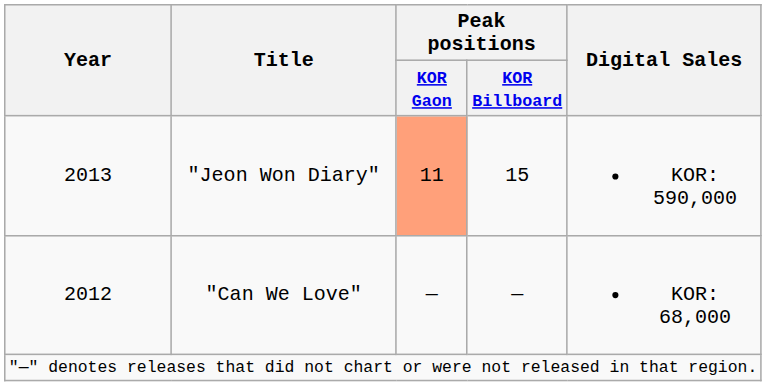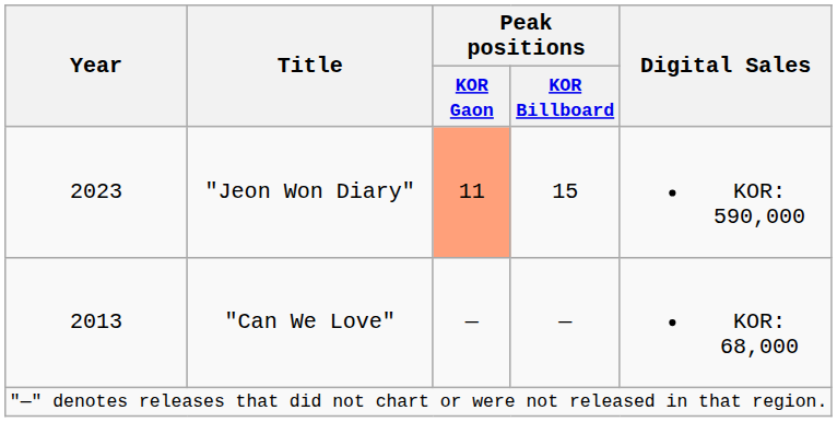"Jeon Won Diary" | Year: 2013 -> 2023
"Can We Love" | Year: 2012 -> 2013
